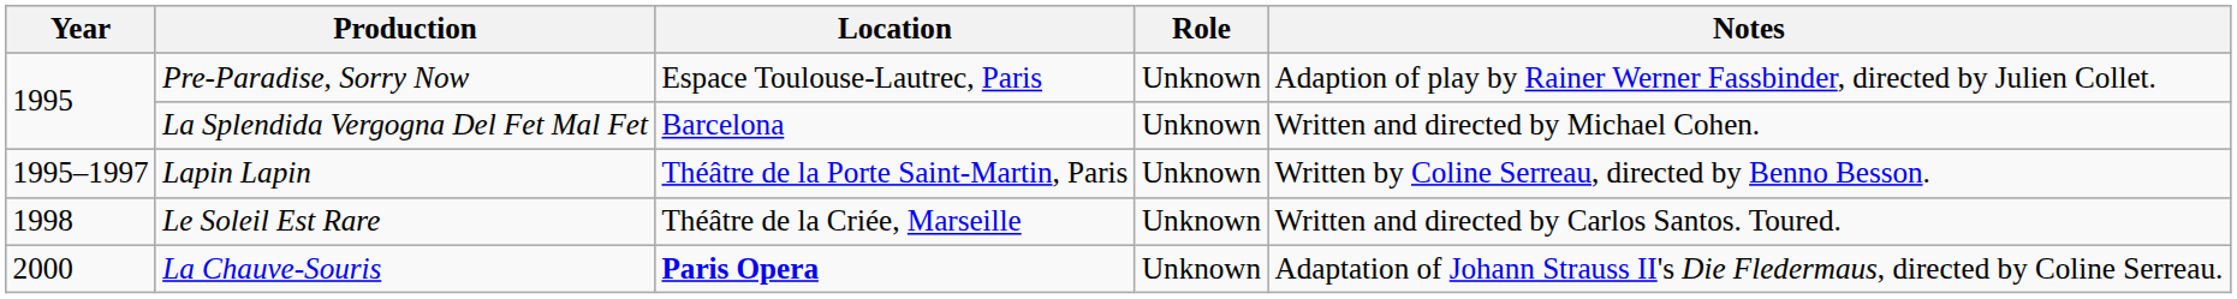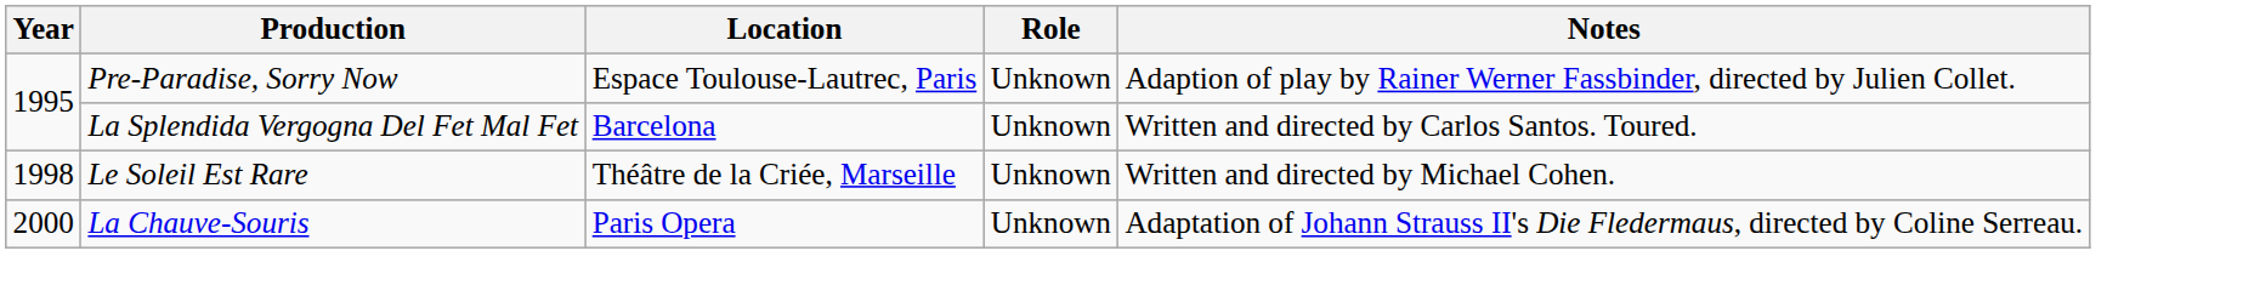La Splendida Vergogna Del Fet Mal Fet | Notes: Written and directed by Michael Cohen. -> Written and directed by Carlos Santos. Toured.
- row: 1995–1997 | Lapin Lapin | Théâtre de la Porte Saint-Martin, Paris | Unknown | Written by Coline Serreau, directed by Benno Besson.
Le Soleil Est Rare | Notes: Written and directed by Carlos Santos. Toured. -> Written and directed by Michael Cohen.
La Chauve-Souris | Location: bold -> normal
